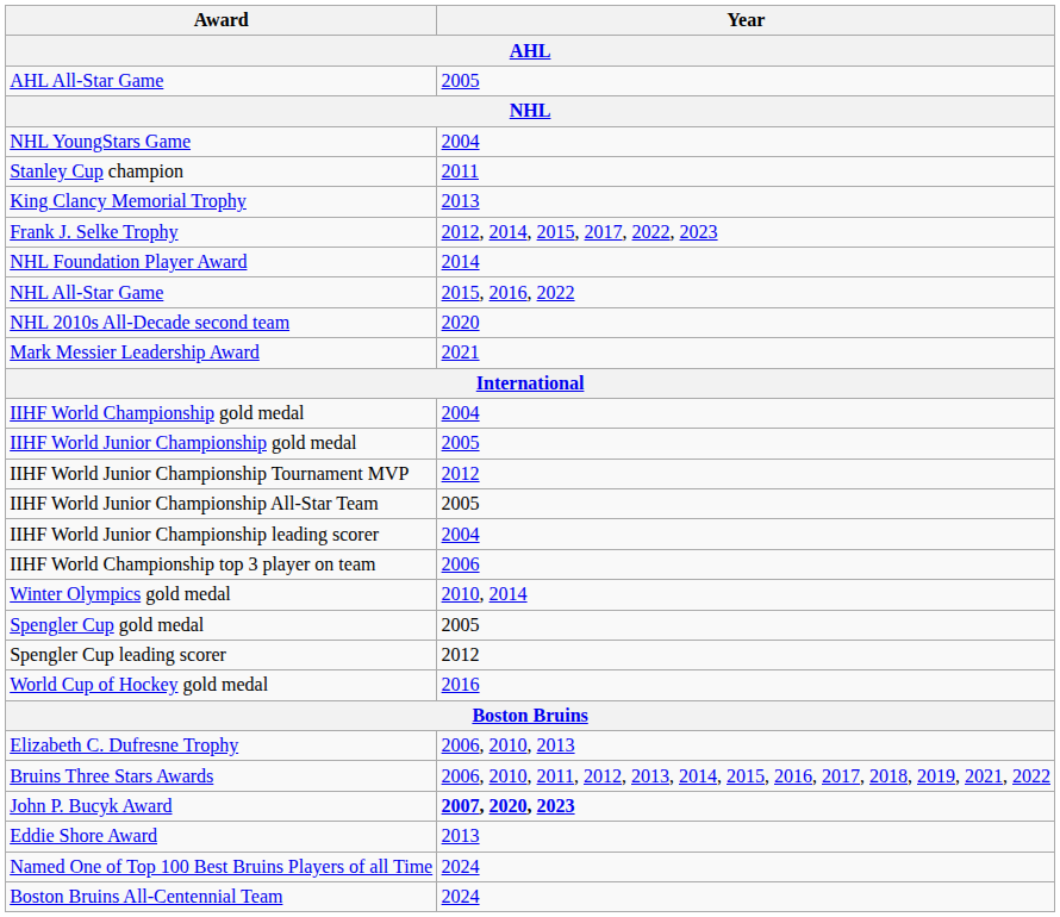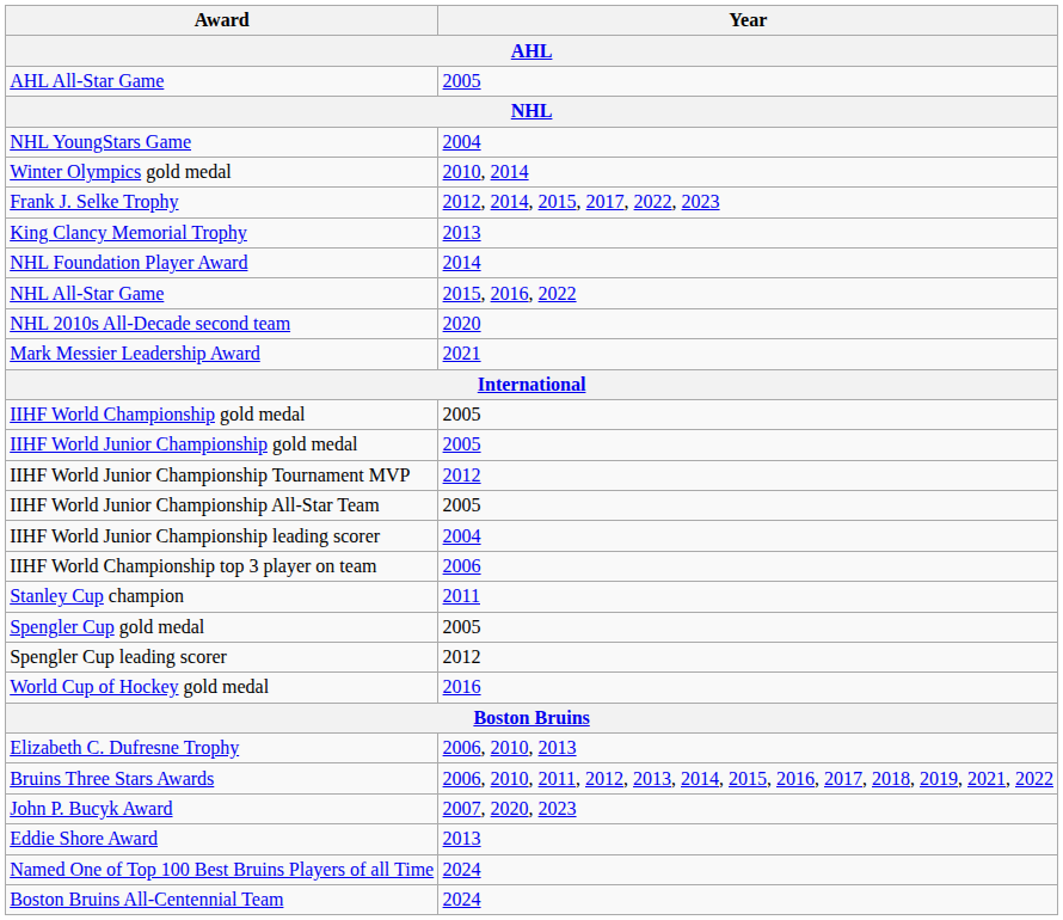rows swapped: Stanley Cup champion <-> Winter Olympics gold medal
rows swapped: Frank J. Selke Trophy <-> King Clancy Memorial Trophy
IIHF World Championship gold medal | Year: 2004 -> 2005
John P. Bucyk Award | Year: bold -> normal
